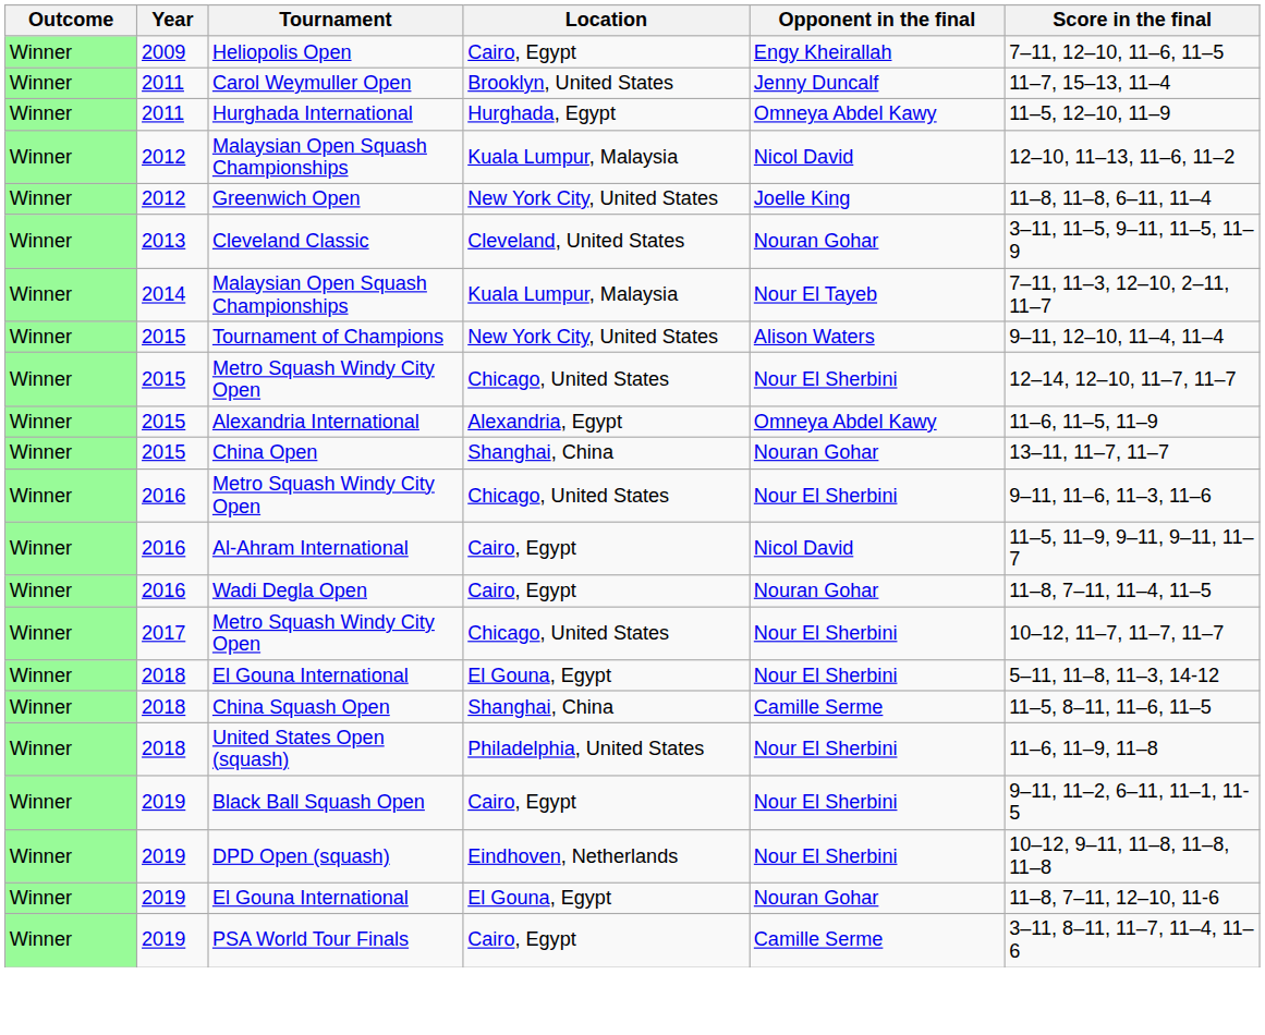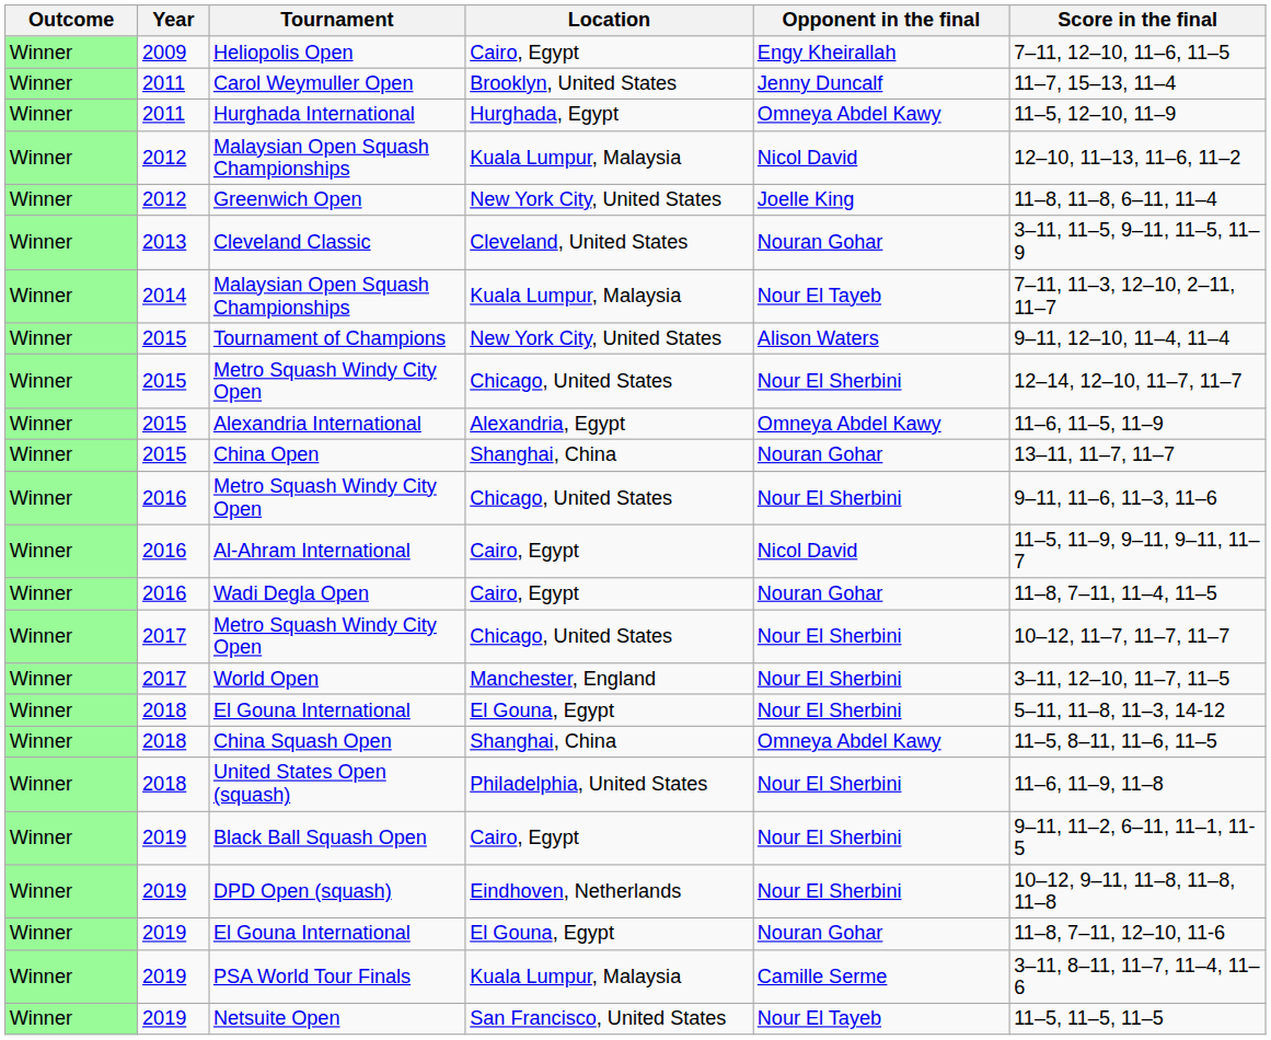+ row: Winner | 2017 | World Open | Manchester, England | Nour El Sherbini | 3–11, 12–10, 11–7, 11–5
China Squash Open | Opponent in the final: Camille Serme -> Omneya Abdel Kawy
PSA World Tour Finals | Location: Cairo, Egypt -> Kuala Lumpur, Malaysia
+ row: Winner | 2019 | Netsuite Open | San Francisco, United States | Nour El Tayeb | 11–5, 11–5, 11–5
